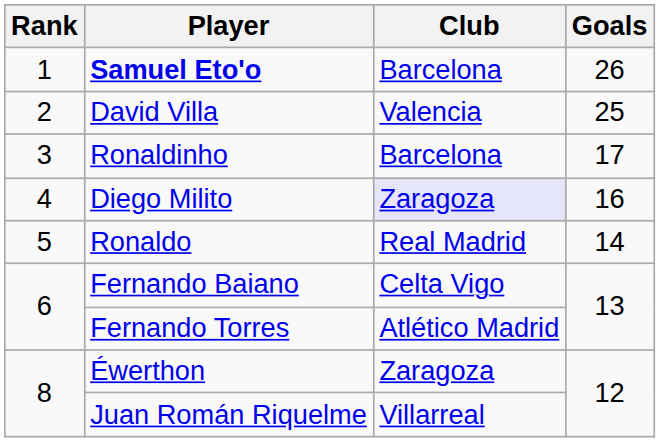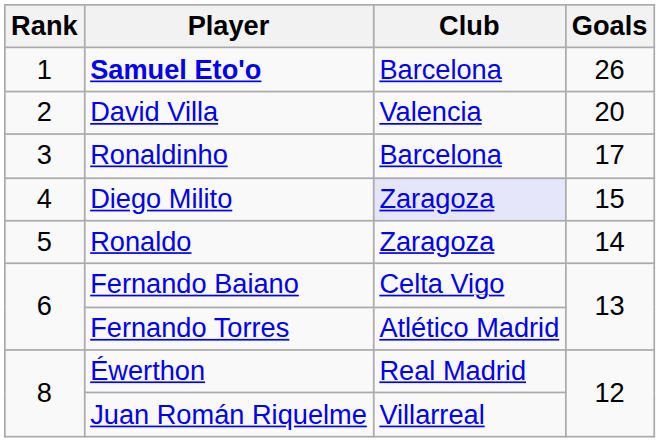David Villa | Goals: 25 -> 20
Diego Milito | Goals: 16 -> 15
Ronaldo | Club: Real Madrid -> Zaragoza
Éwerthon | Club: Zaragoza -> Real Madrid
